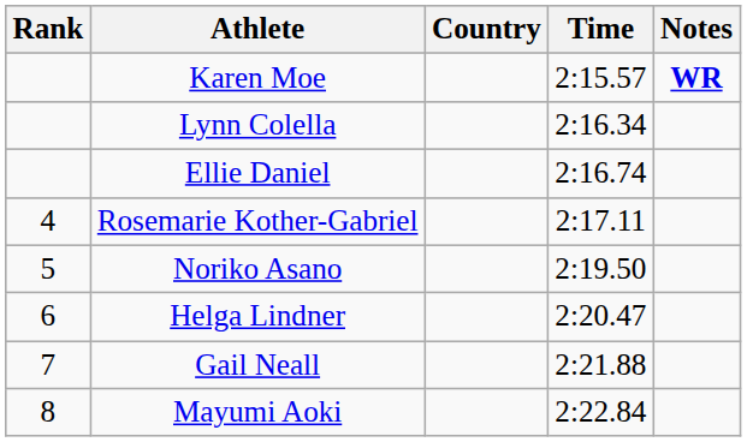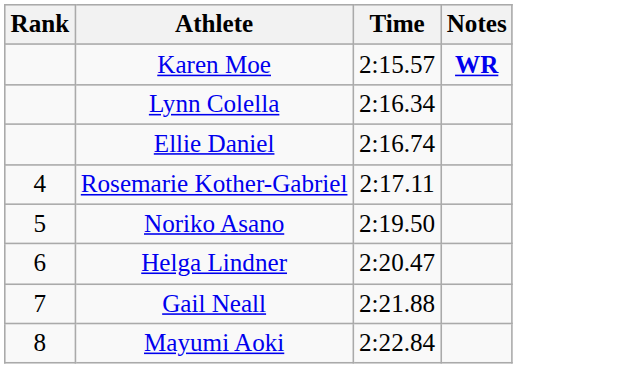- column: Country
